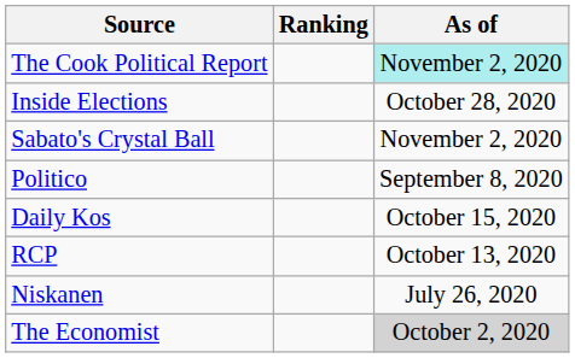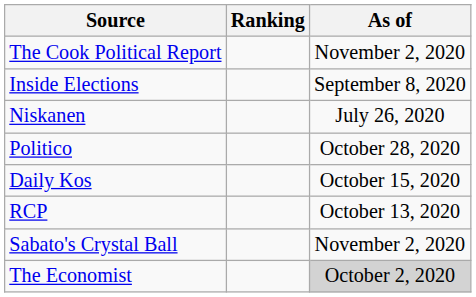The Cook Political Report | As of: paleturquoise background -> no background
Inside Elections | As of: October 28, 2020 -> September 8, 2020
rows swapped: Sabato's Crystal Ball <-> Niskanen
Politico | As of: September 8, 2020 -> October 28, 2020
